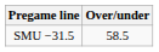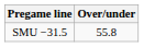SMU −31.5 | Over/under: 58.5 -> 55.8
